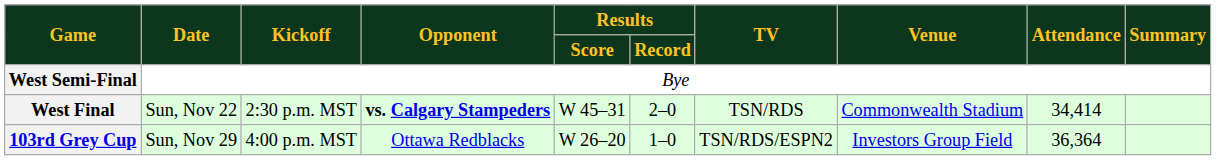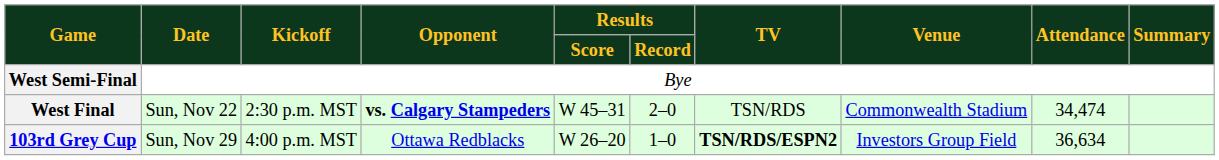West Final | Attendance: 34,414 -> 34,474
103rd Grey Cup | TV: normal -> bold
103rd Grey Cup | Attendance: 36,364 -> 36,634
